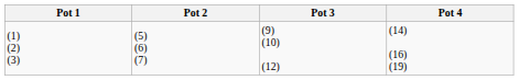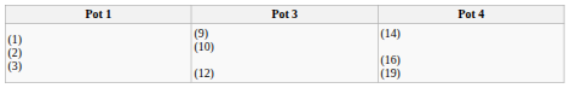- column: Pot 2 | (5) (6) (7)
